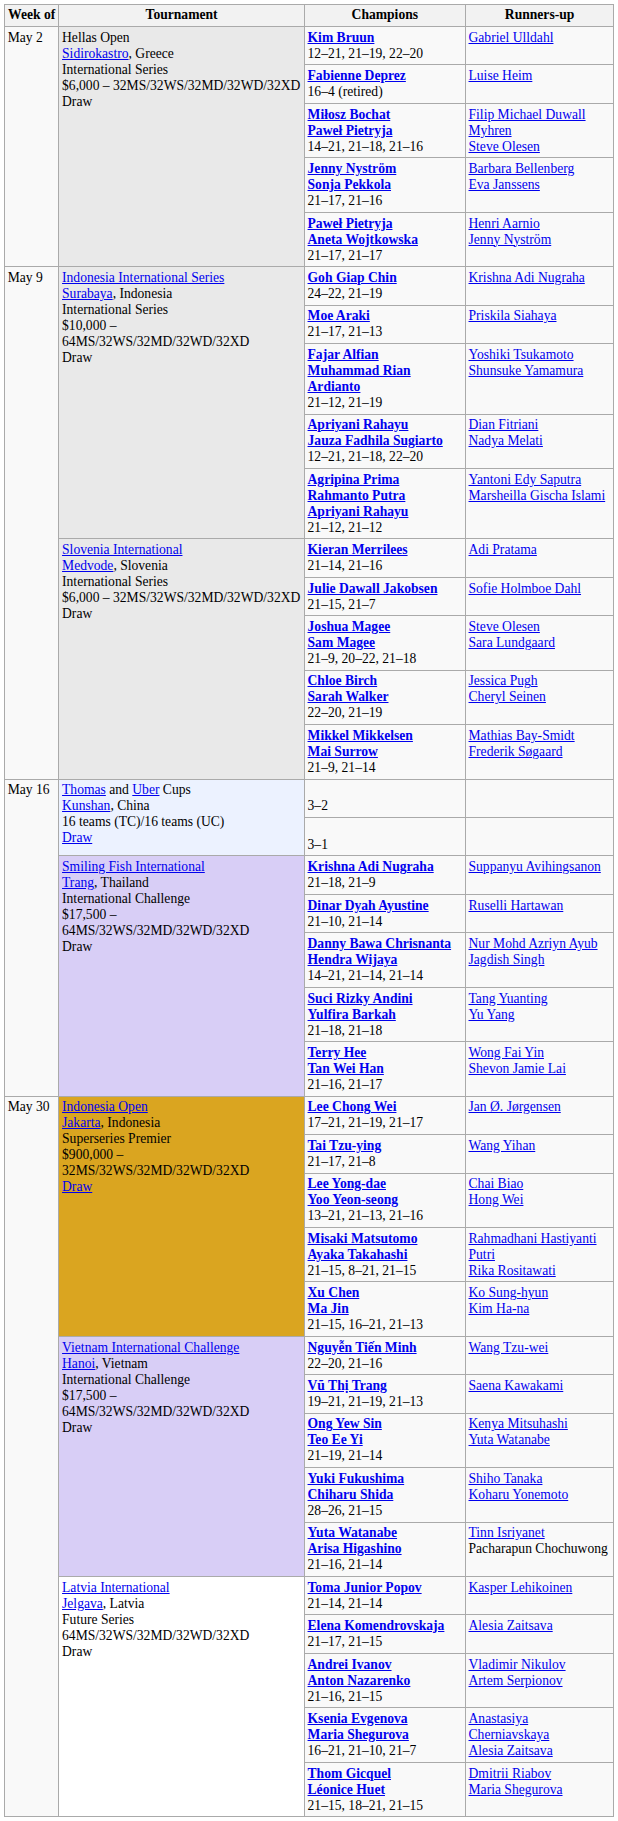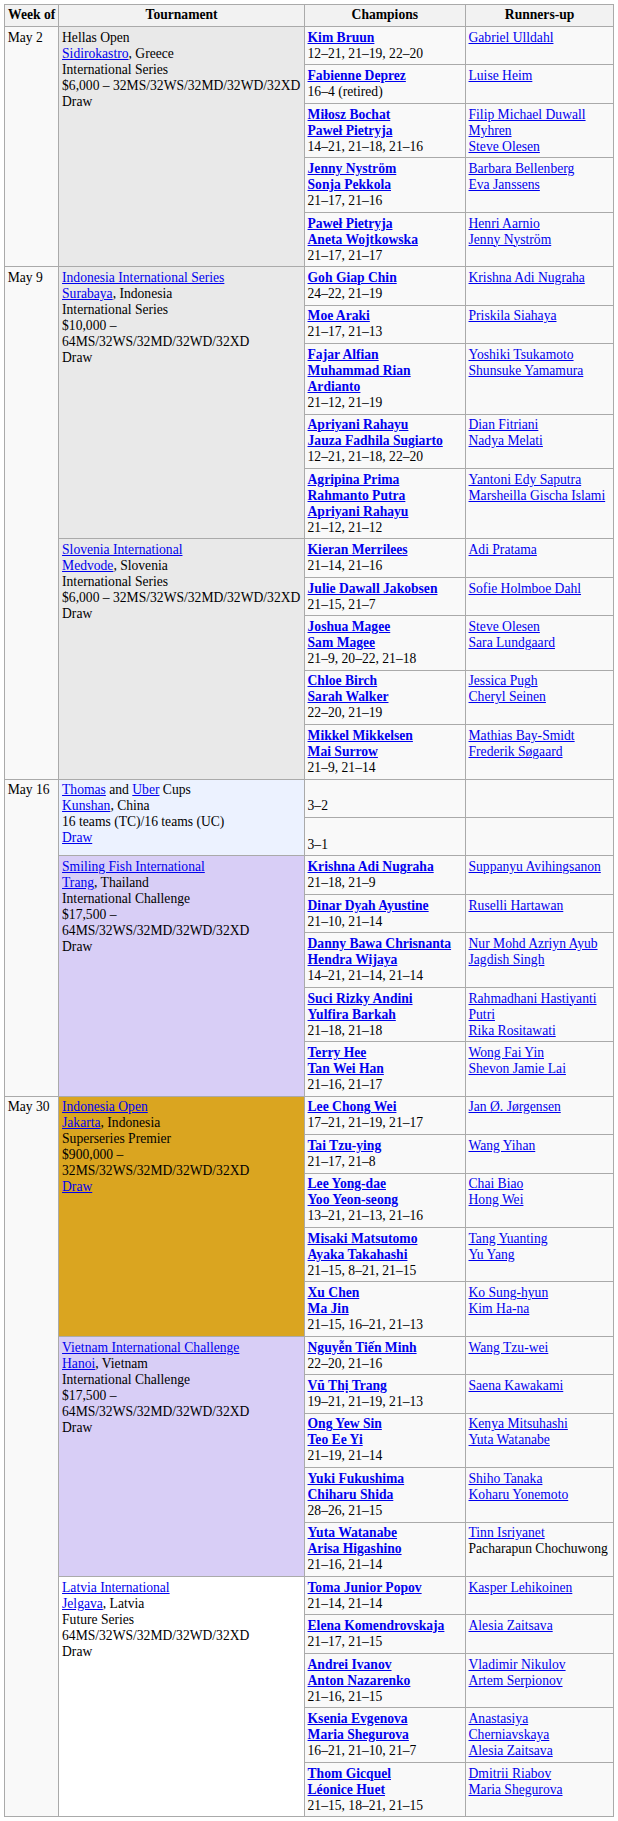Suci Rizky Andini Yulfira Barkah 21–18, 21–18 | Runners-up: Tang Yuanting Yu Yang -> Rahmadhani Hastiyanti Putri Rika Rositawati
Misaki Matsutomo Ayaka Takahashi 21–15, 8–21, 21–15 | Runners-up: Rahmadhani Hastiyanti Putri Rika Rositawati -> Tang Yuanting Yu Yang
